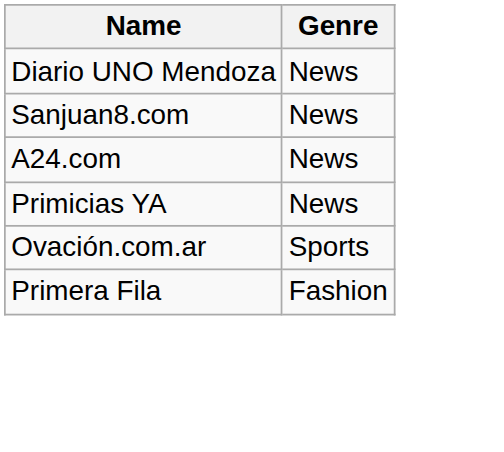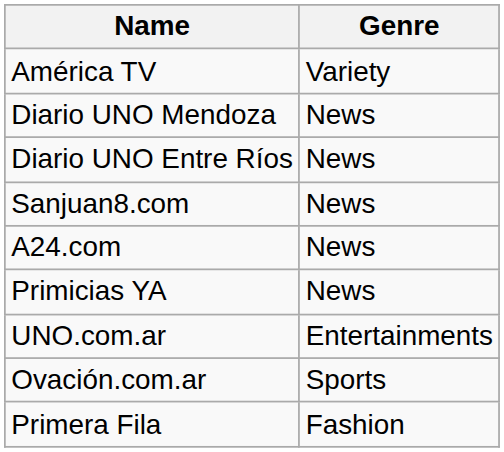+ row: América TV | Variety
+ row: Diario UNO Entre Ríos | News
+ row: UNO.com.ar | Entertainments
